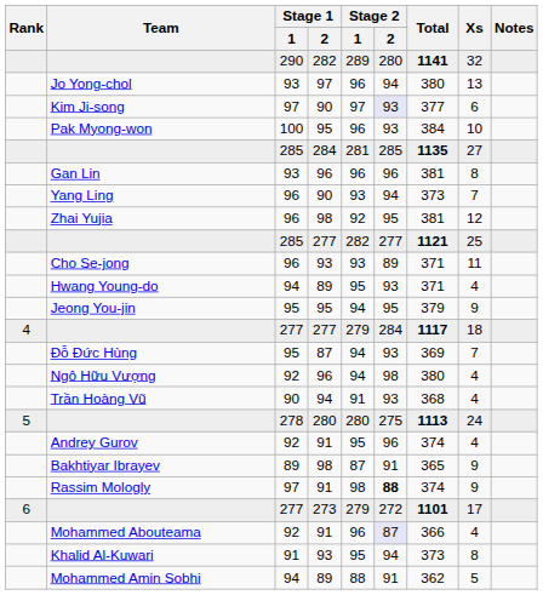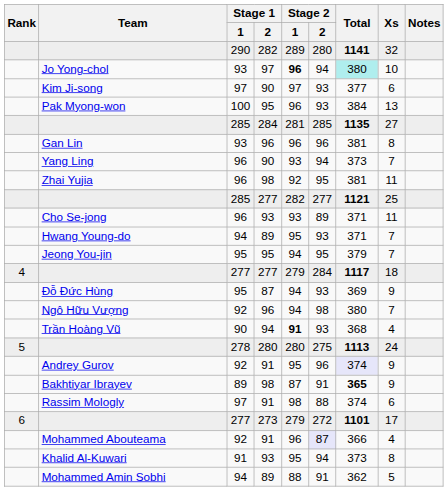Jo Yong-chol | Stage 2 / 1: normal -> bold
Jo Yong-chol | Total: no background -> paleturquoise background
Jo Yong-chol | Xs: 13 -> 10
Kim Ji-song | Stage 2 / 2: lavender background -> no background
Pak Myong-won | Xs: 10 -> 13
Zhai Yujia | Xs: 12 -> 11
Hwang Young-do | Xs: 4 -> 7
Jeong You-jin | Xs: 9 -> 7
Đỗ Đức Hùng | Xs: 7 -> 9
Ngô Hữu Vượng | Xs: 4 -> 7
Trần Hoàng Vũ | Stage 2 / 1: normal -> bold
Andrey Gurov | Total: no background -> lavender background
Andrey Gurov | Xs: 4 -> 9
Bakhtiyar Ibrayev | Total: normal -> bold
Rassim Mologly | Stage 2 / 2: bold -> normal
Rassim Mologly | Xs: 9 -> 6
